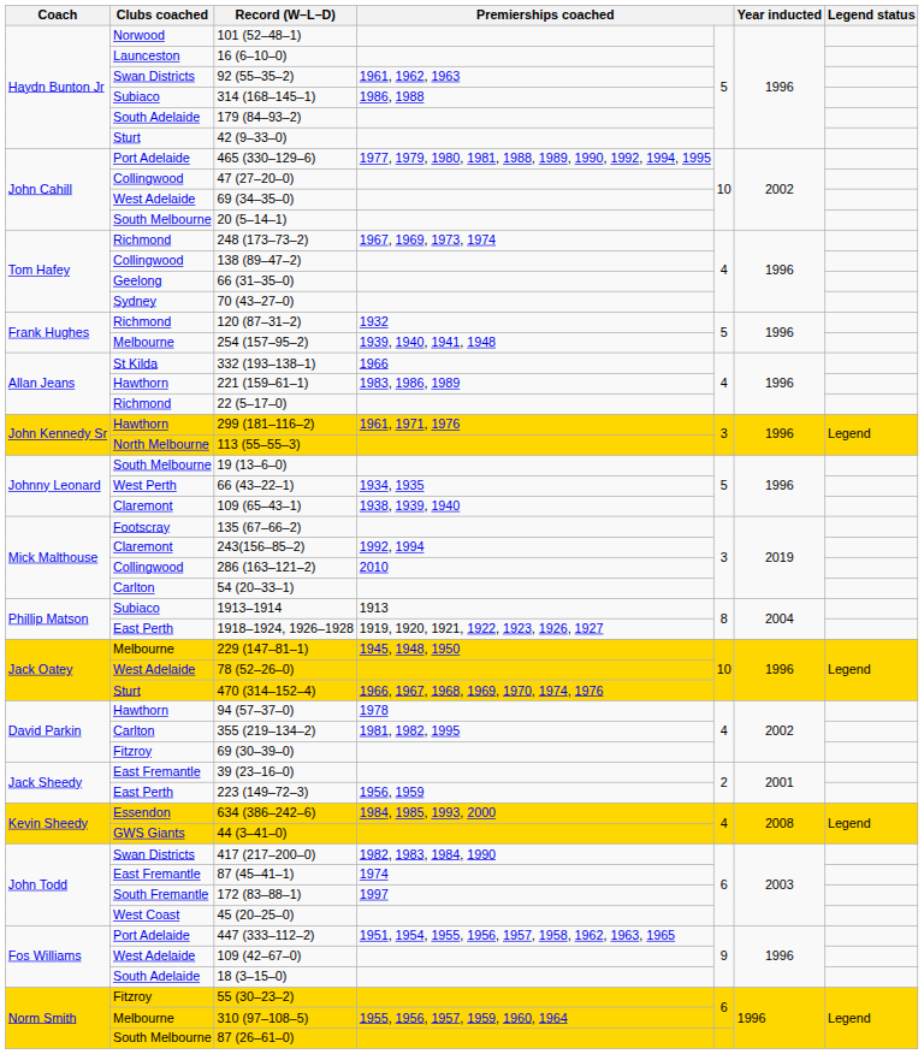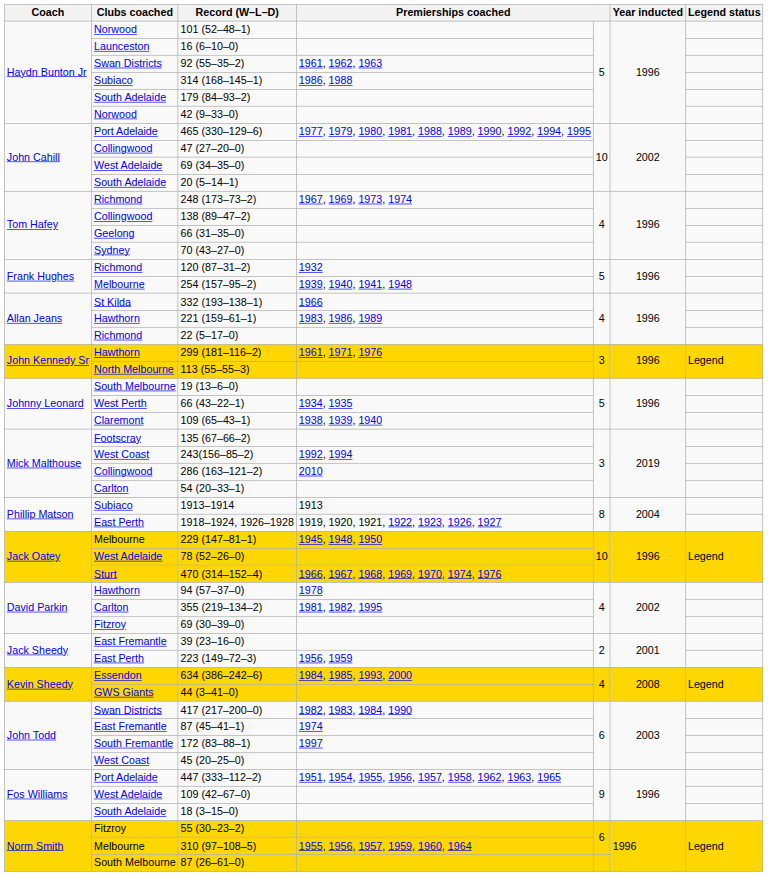42 (9–33–0) | Clubs coached: Sturt -> Norwood
20 (5–14–1) | Clubs coached: South Melbourne -> South Adelaide
243(156–85–2) | Clubs coached: Claremont -> West Coast
